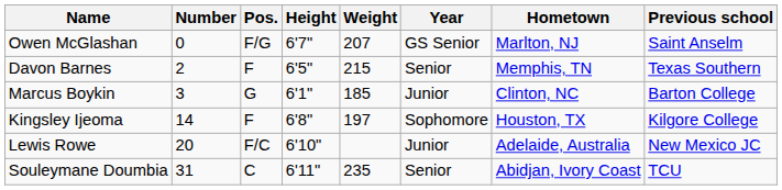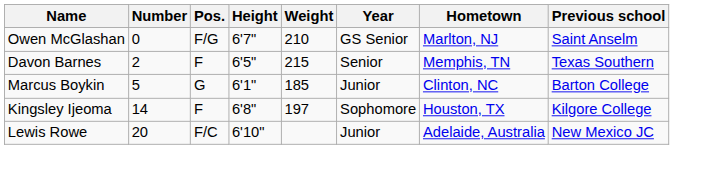Owen McGlashan | Weight: 207 -> 210
Marcus Boykin | Number: 3 -> 5
- row: Souleymane Doumbia | 31 | C | 6'11" | 235 | Senior | Abidjan, Ivory Coast | TCU
